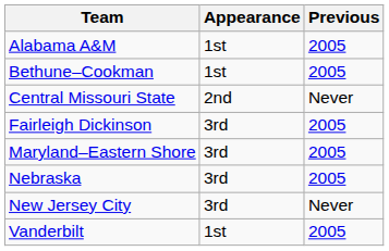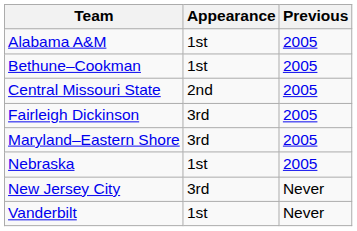Central Missouri State | Previous: Never -> 2005
Nebraska | Appearance: 3rd -> 1st
Vanderbilt | Previous: 2005 -> Never
